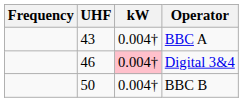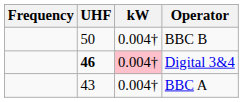rows swapped: BBC A <-> BBC B
Digital 3&4 | UHF: normal -> bold
